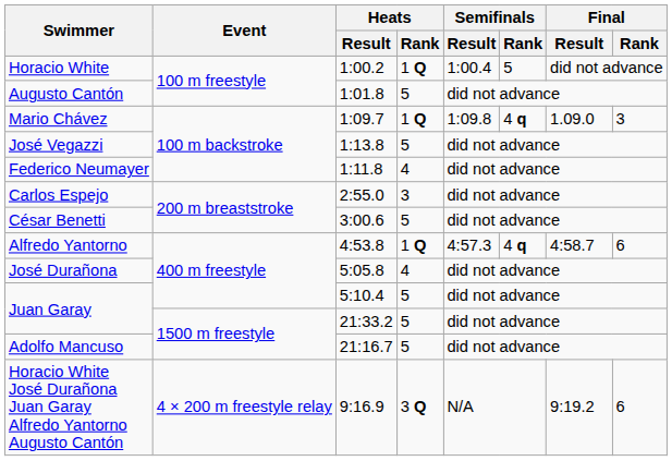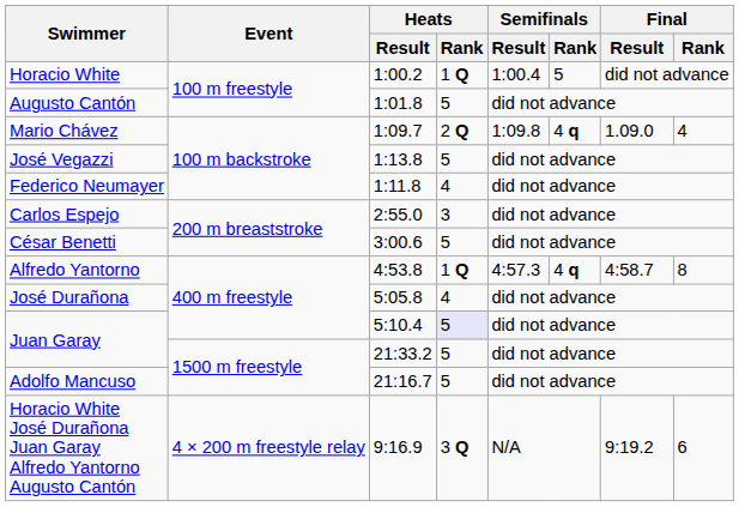Mario Chávez | Heats / Rank: 1 Q -> 2 Q
Mario Chávez | Final / Rank: 3 -> 4
Alfredo Yantorno | Final / Rank: 6 -> 8
Juan Garay / 5:10.4 | Heats / Rank: no background -> lavender background
